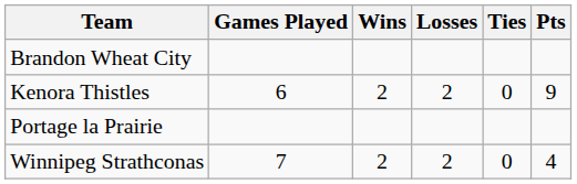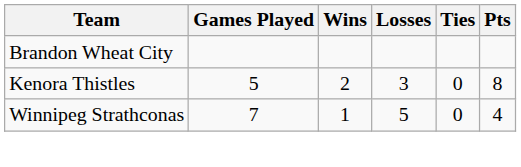Kenora Thistles | Games Played: 6 -> 5
Kenora Thistles | Losses: 2 -> 3
Kenora Thistles | Pts: 9 -> 8
- row: Portage la Prairie
Winnipeg Strathconas | Wins: 2 -> 1
Winnipeg Strathconas | Losses: 2 -> 5
